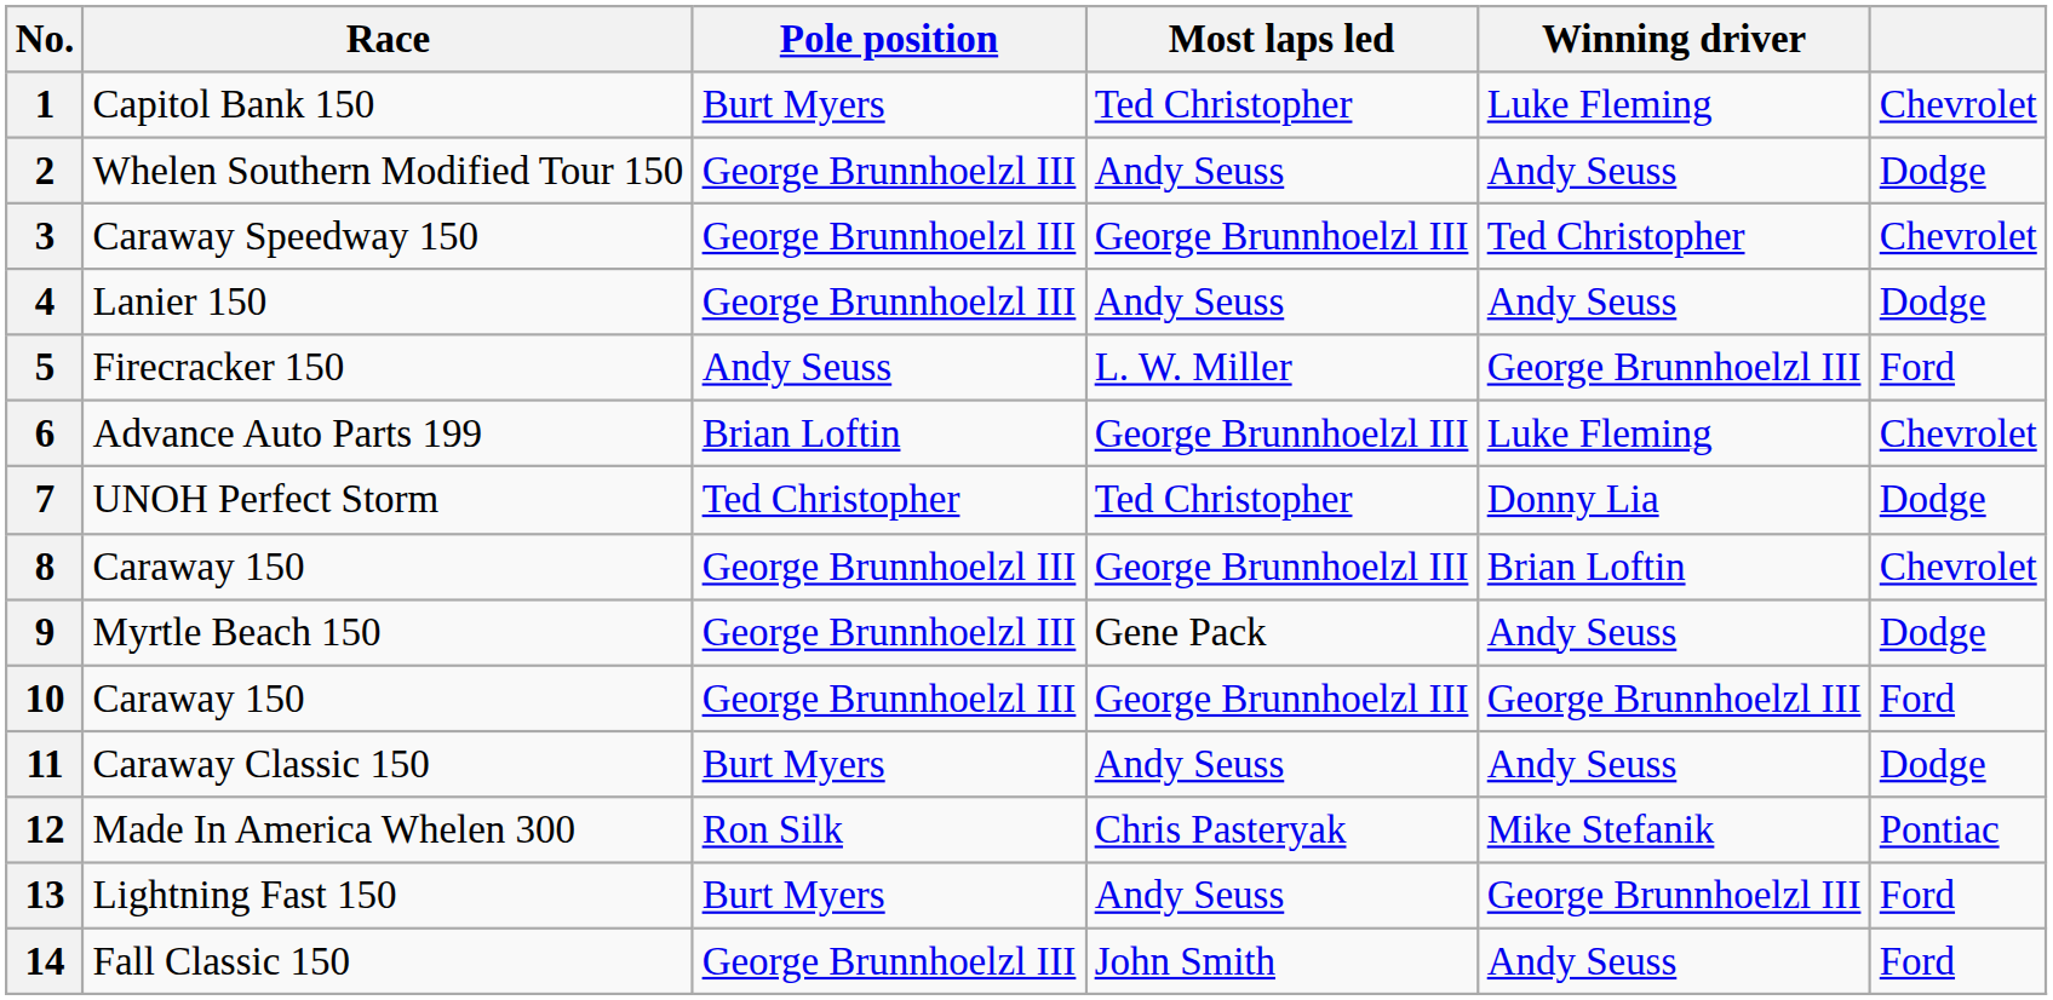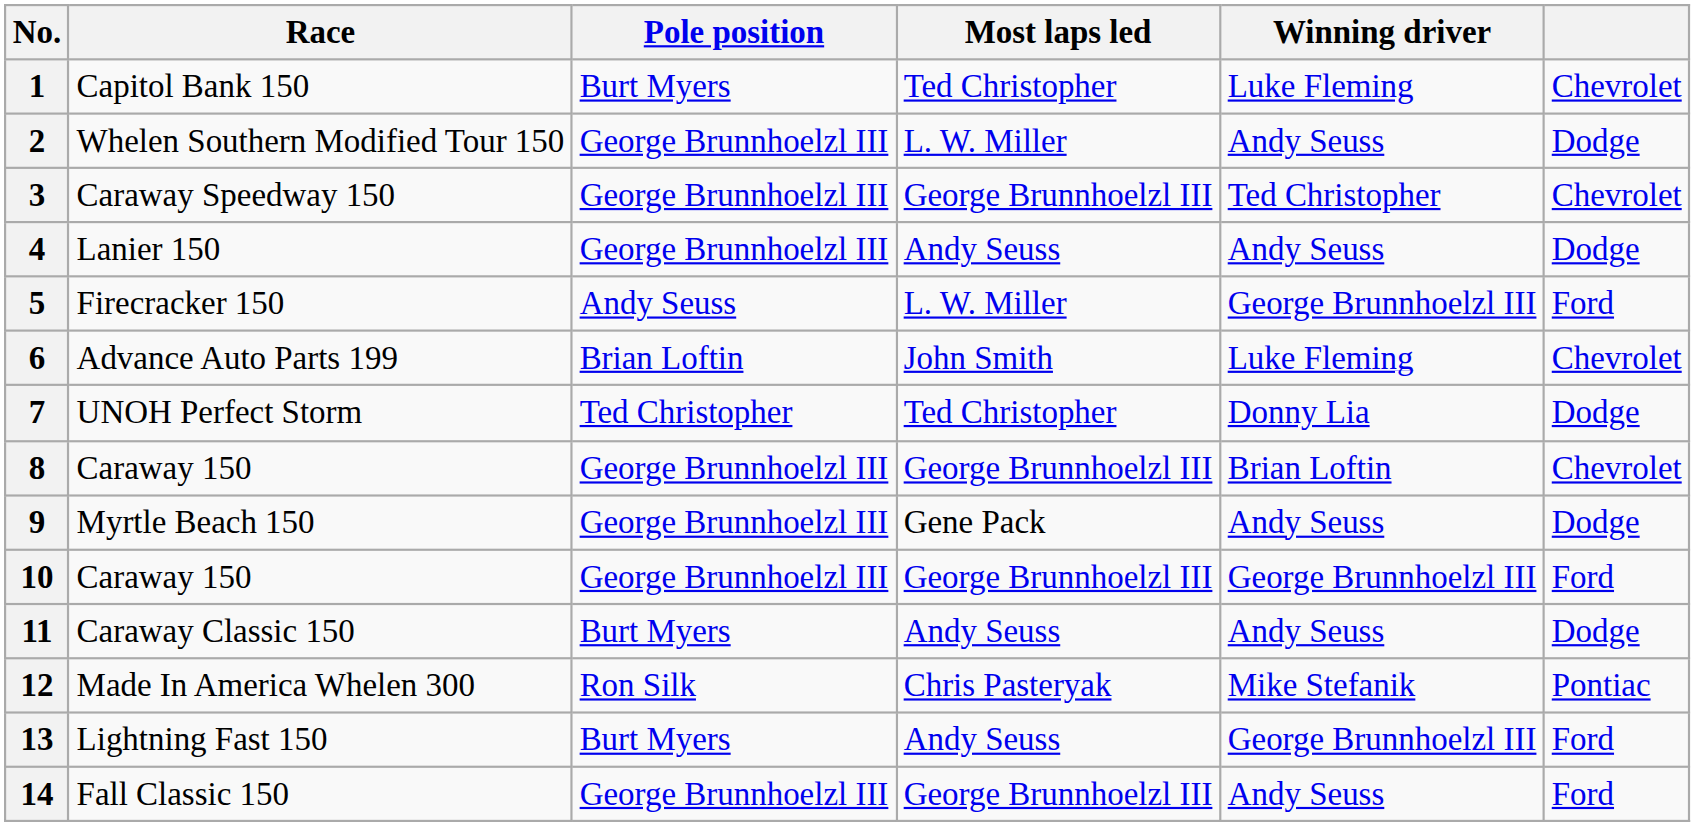2 | Most laps led: Andy Seuss -> L. W. Miller
6 | Most laps led: George Brunnhoelzl III -> John Smith
14 | Most laps led: John Smith -> George Brunnhoelzl III
